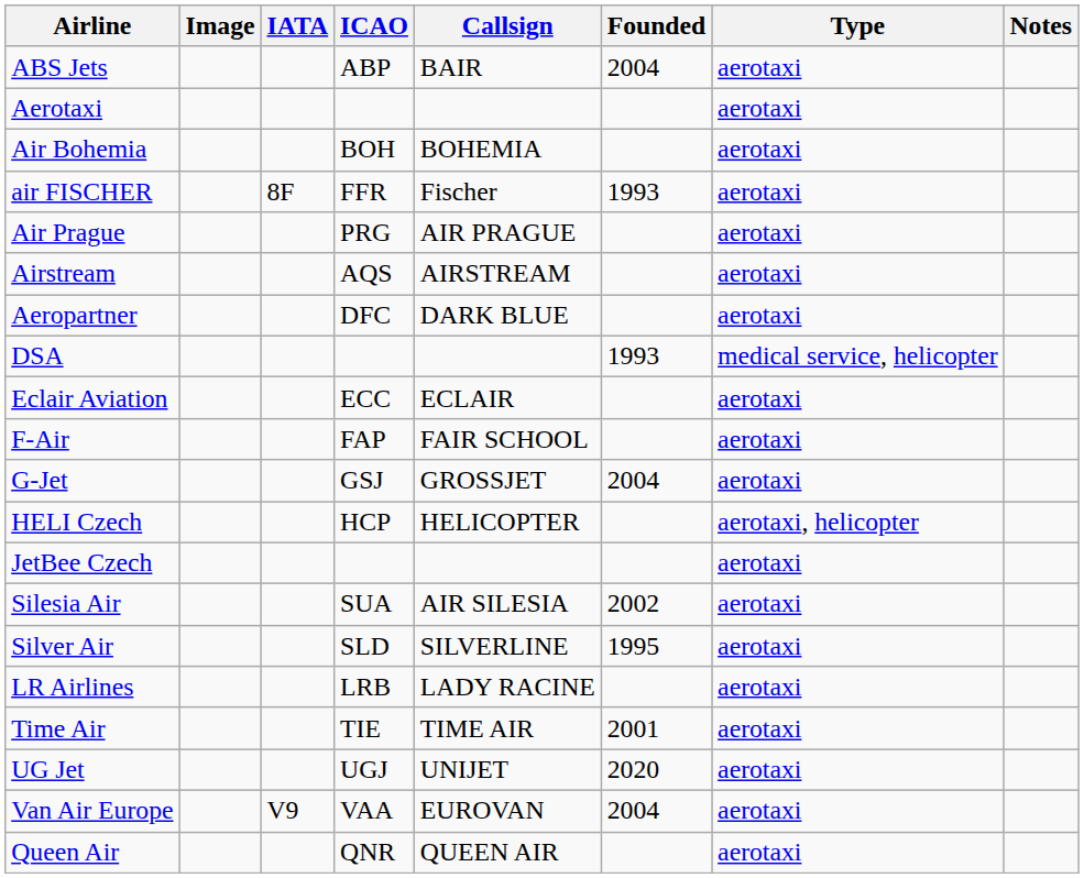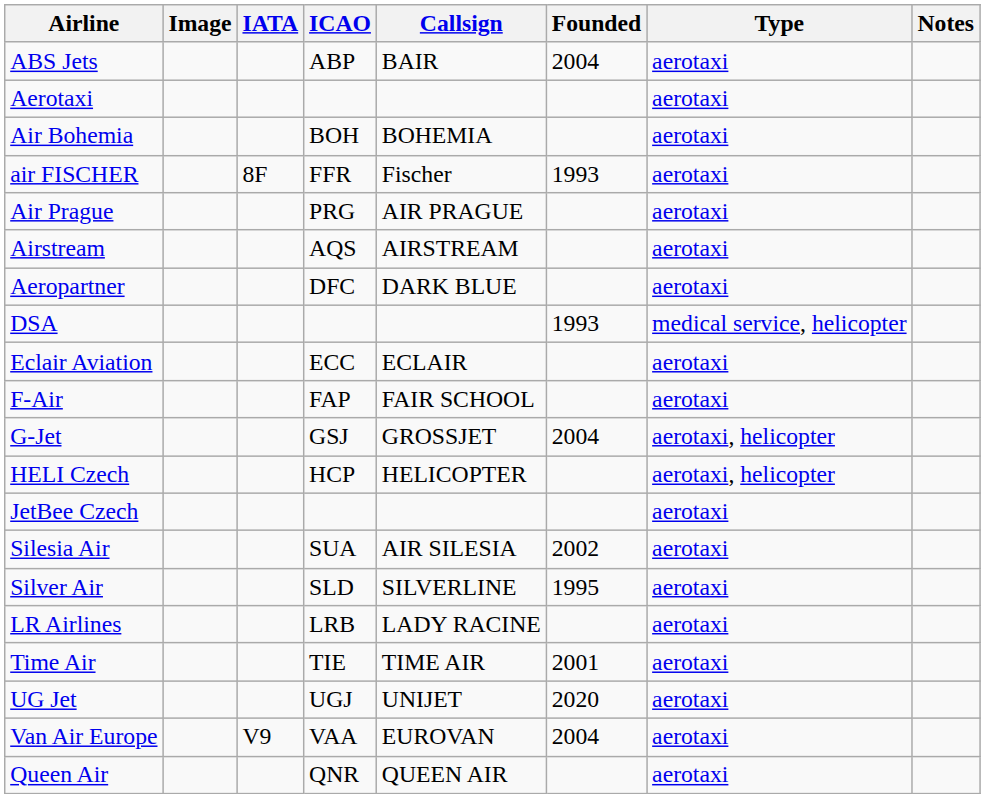G-Jet | Type: aerotaxi -> aerotaxi, helicopter
